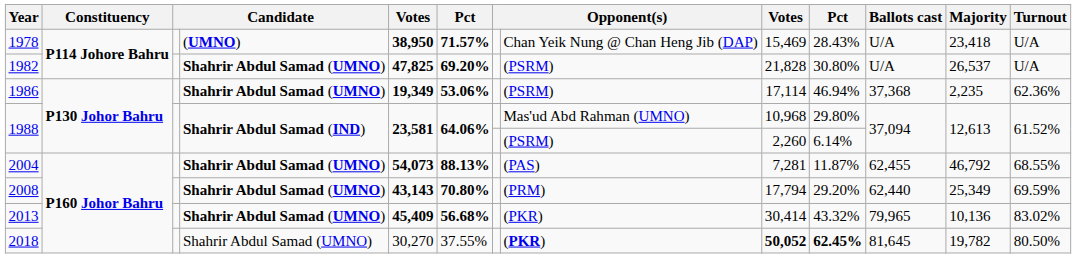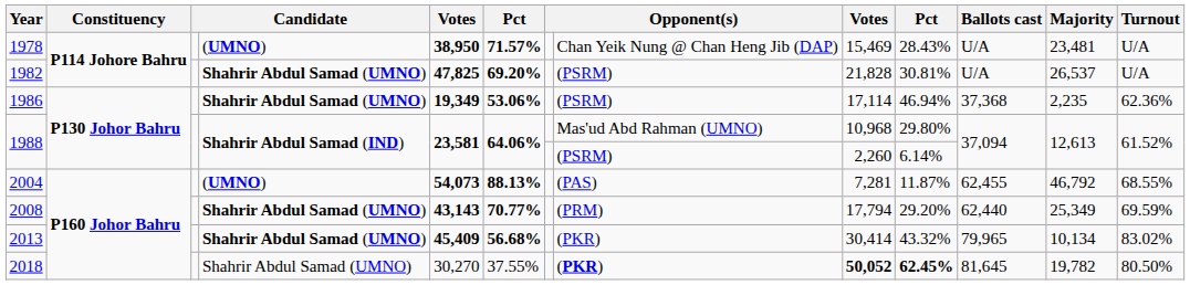1978 | Majority: 23,418 -> 23,481
1982 | column 10: 30.80% -> 30.81%
2004 | column 4: Shahrir Abdul Samad (UMNO) -> (UMNO)
2008 | column 6: 70.80% -> 70.77%
2013 | Majority: 10,136 -> 10,134
